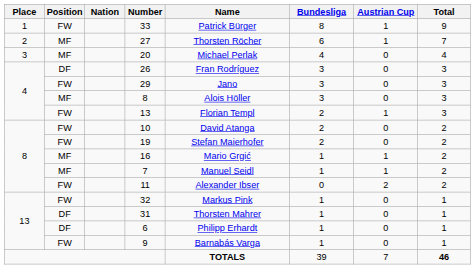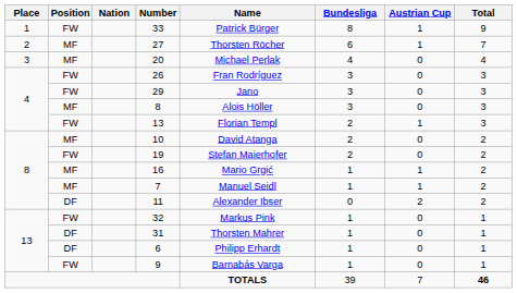26 | Position: DF -> FW
10 | Position: FW -> MF
11 | Position: FW -> DF
